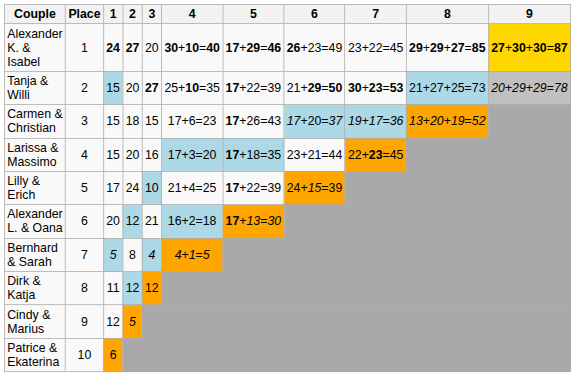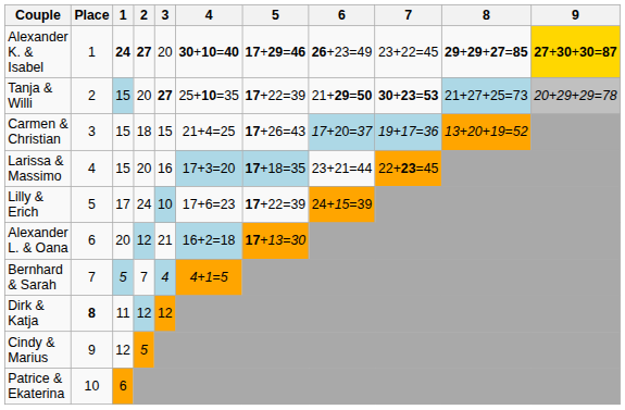Carmen & Christian | 4: 17+6=23 -> 21+4=25
Lilly & Erich | 4: 21+4=25 -> 17+6=23
Bernhard & Sarah | 2: 8 -> 7
Dirk & Katja | Place: normal -> bold
